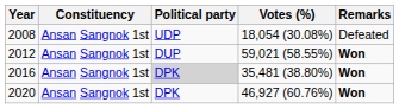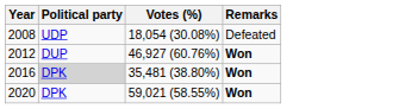- column: Constituency | Ansan Sangnok 1st | Ansan Sangnok 1st | Ansan Sangnok 1st | Ansan Sangnok 1st
2012 | Votes (%): 59,021 (58.55%) -> 46,927 (60.76%)
2020 | Votes (%): 46,927 (60.76%) -> 59,021 (58.55%)
